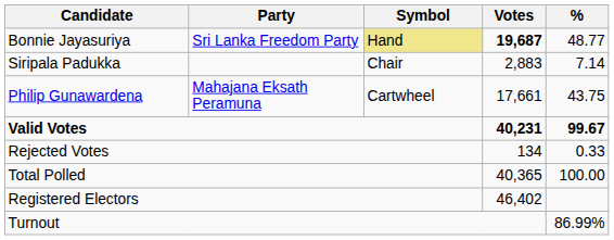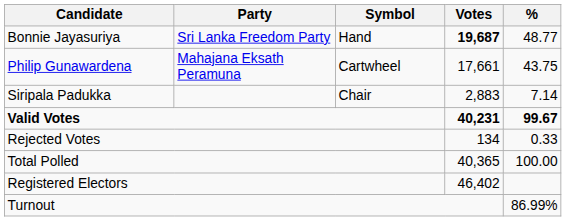Bonnie Jayasuriya | Symbol: khaki background -> no background
rows swapped: Philip Gunawardena <-> Siripala Padukka
